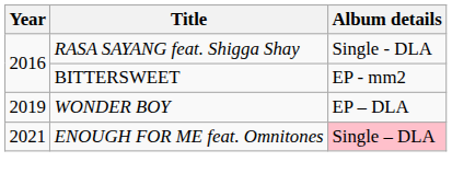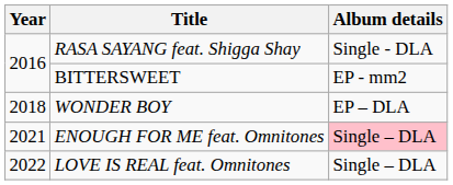WONDER BOY | Year: 2019 -> 2018
+ row: 2022 | LOVE IS REAL feat. Omnitones | Single – DLA
